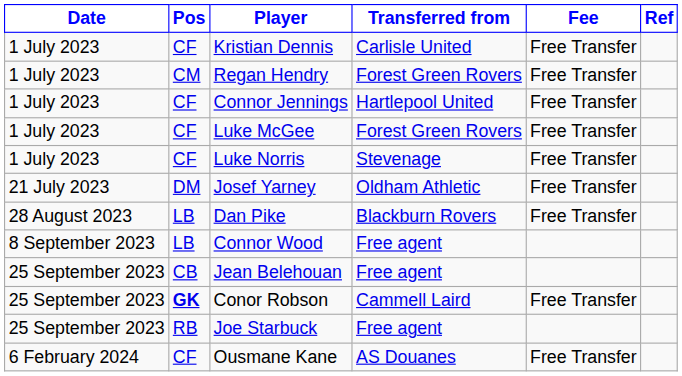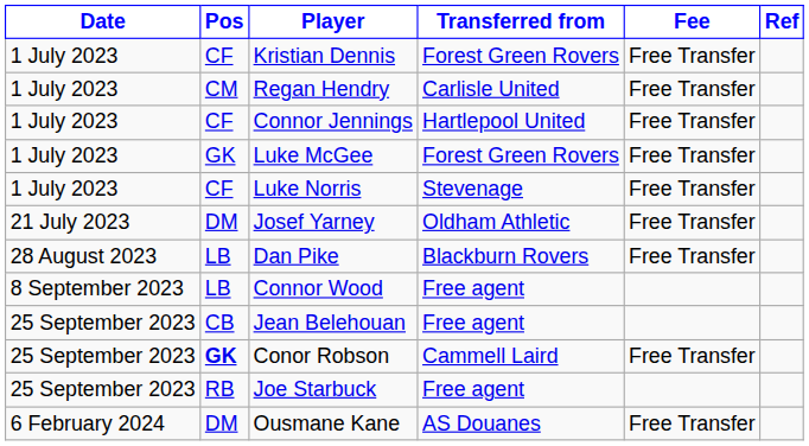Kristian Dennis | Transferred from: Carlisle United -> Forest Green Rovers
Regan Hendry | Transferred from: Forest Green Rovers -> Carlisle United
Luke McGee | Pos: CF -> GK
Ousmane Kane | Pos: CF -> DM
